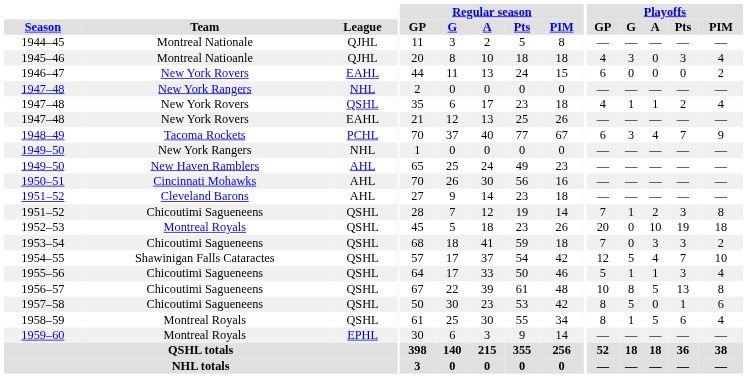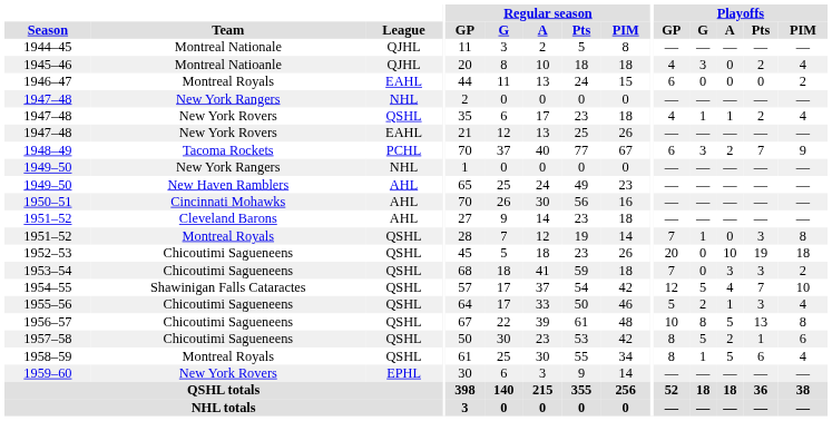1945–46 | Playoffs / Pts: 3 -> 2
1946–47 | Team: New York Rovers -> Montreal Royals
1948–49 | Playoffs / A: 4 -> 2
1951–52 / QSHL | Team: Chicoutimi Sagueneens -> Montreal Royals
1951–52 / QSHL | Playoffs / A: 2 -> 0
1952–53 | Team: Montreal Royals -> Chicoutimi Sagueneens
1955–56 | Playoffs / G: 1 -> 2
1957–58 | Playoffs / A: 0 -> 2
1959–60 | Team: Montreal Royals -> New York Rovers
